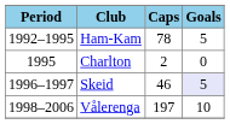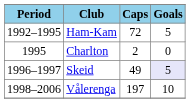Ham-Kam | Caps: 78 -> 72
Skeid | Caps: 46 -> 49
